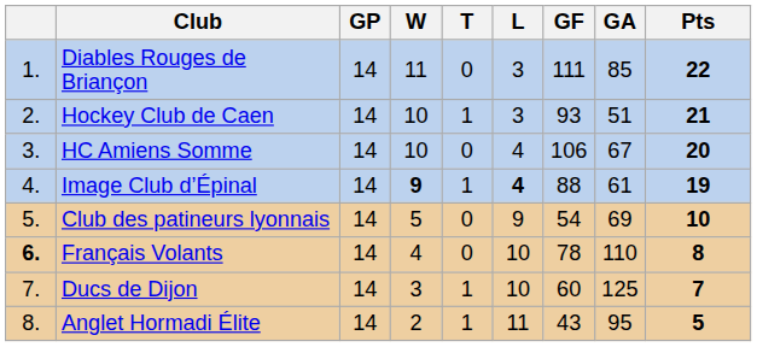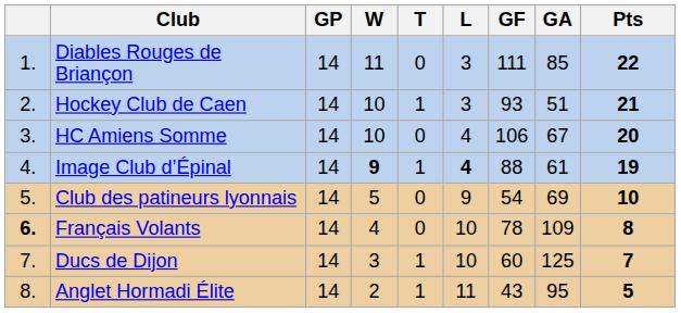Français Volants | GA: 110 -> 109
